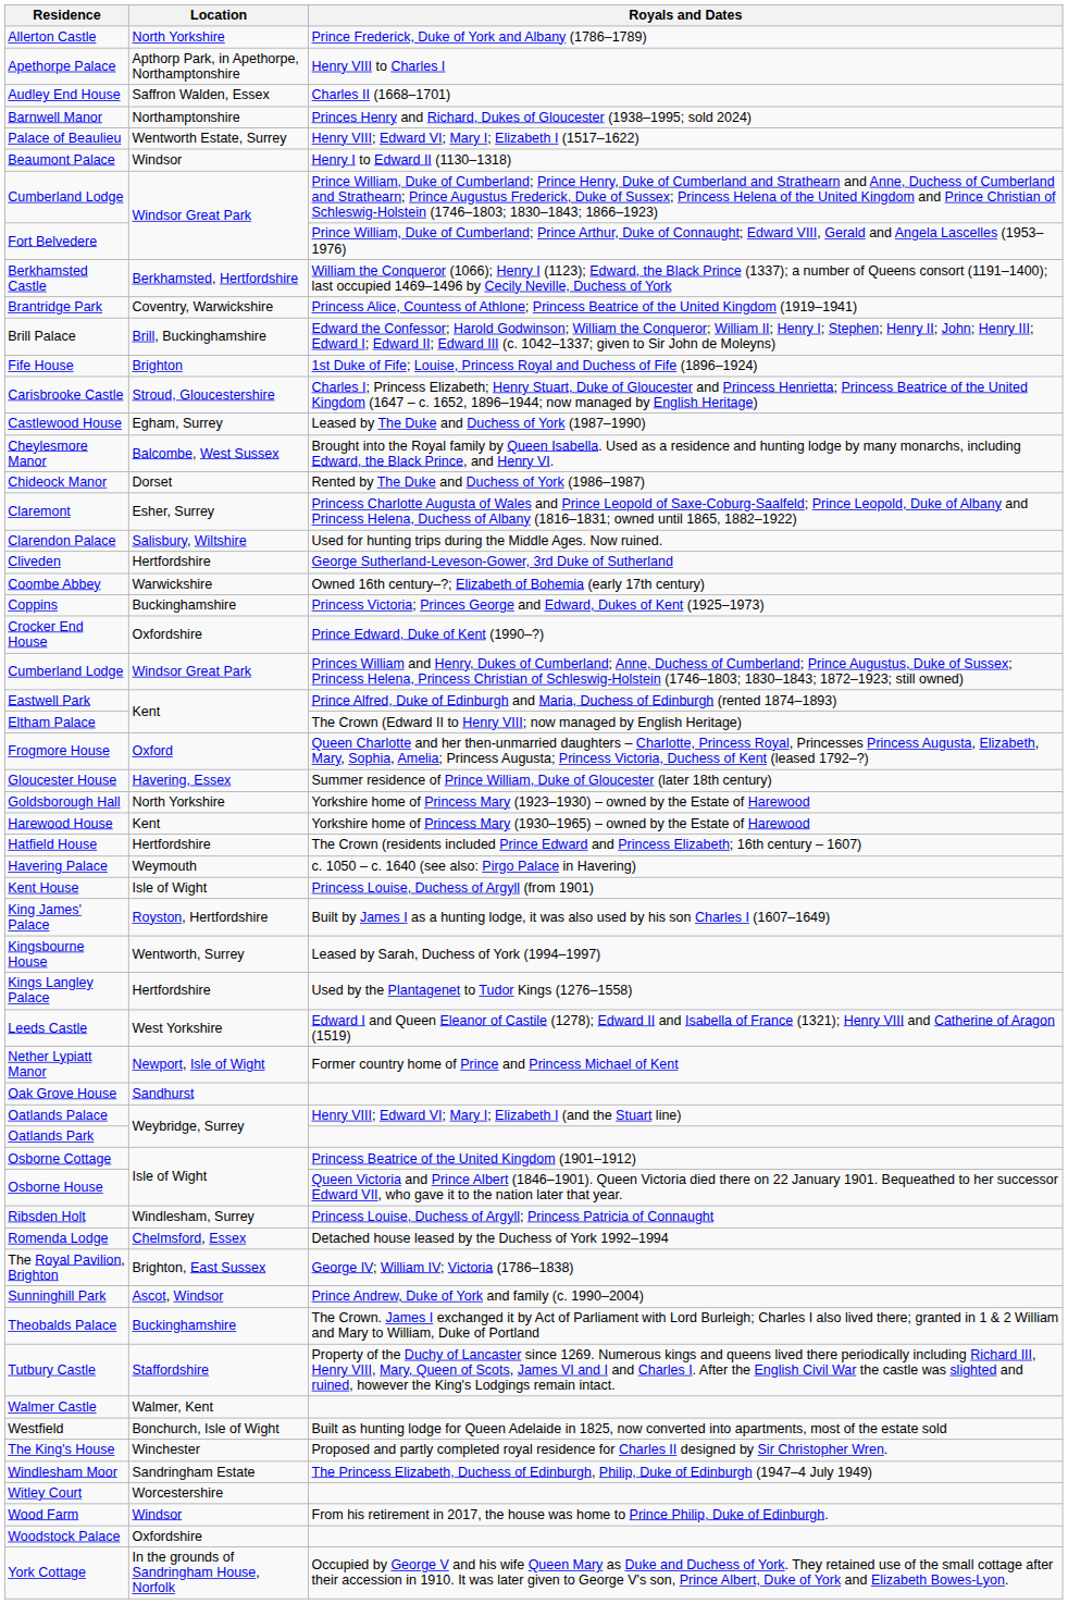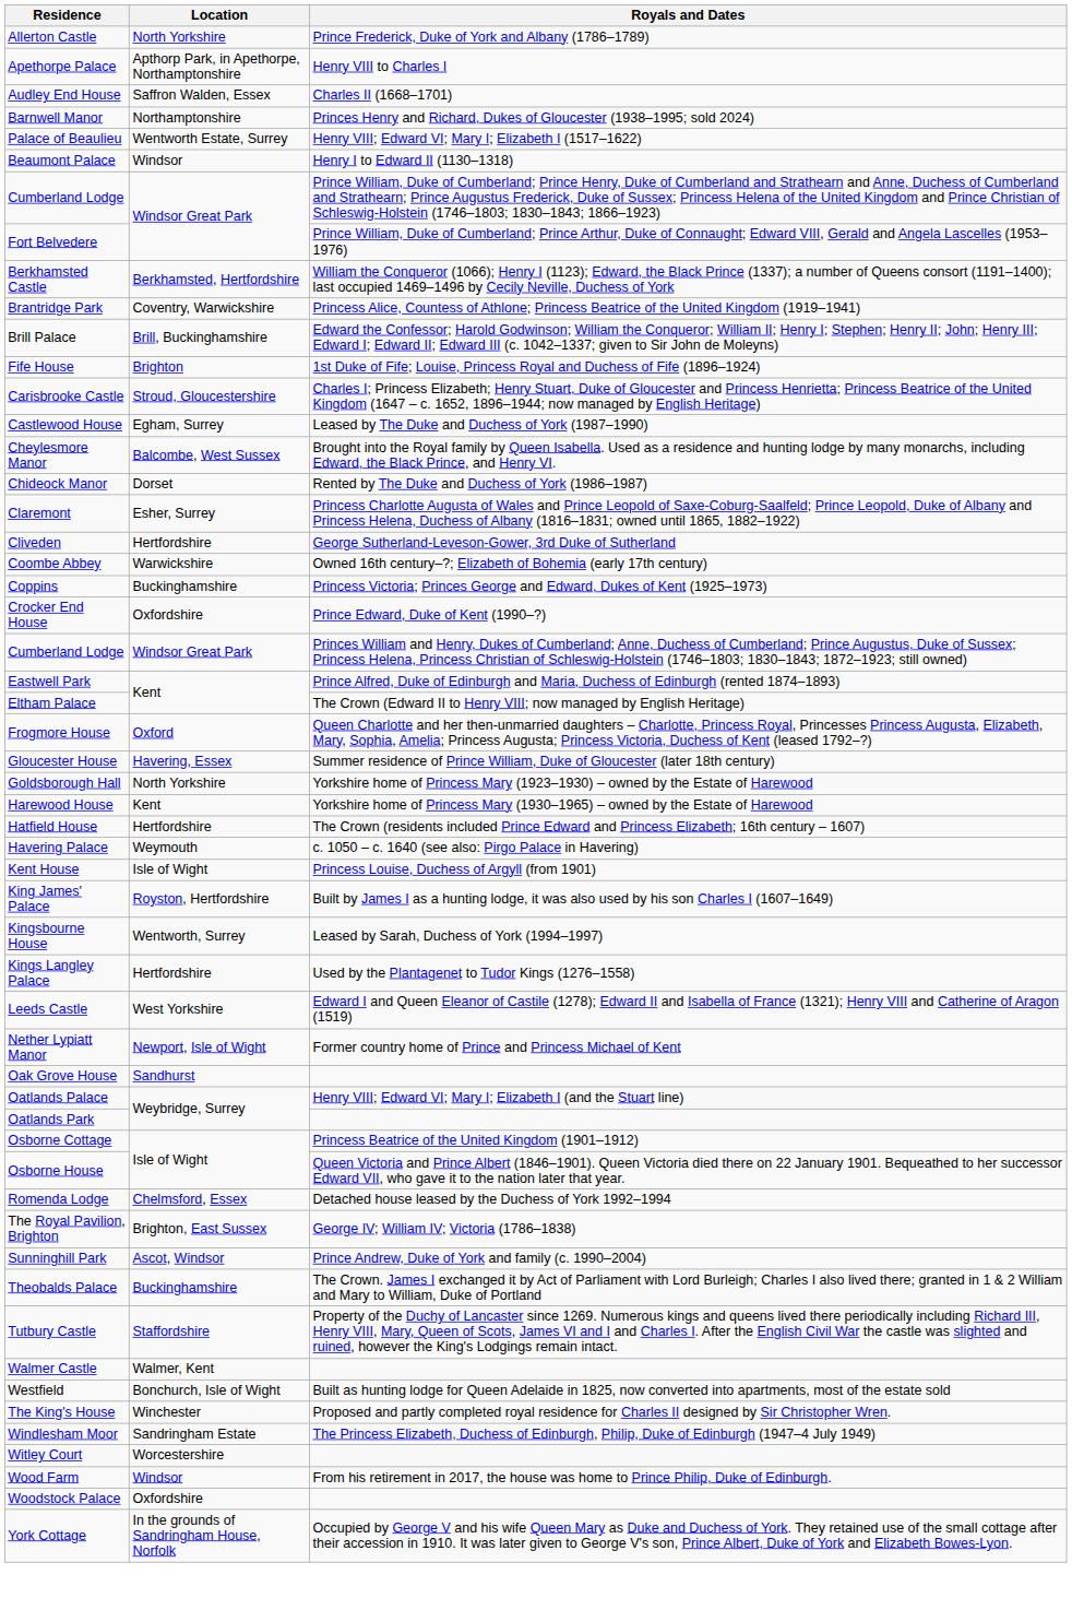- row: Clarendon Palace | Salisbury, Wiltshire | Used for hunting trips during the Middle Ages. Now ruined.
- row: Ribsden Holt | Windlesham, Surrey | Princess Louise, Duchess of Argyll; Princess Patricia of Connaught
